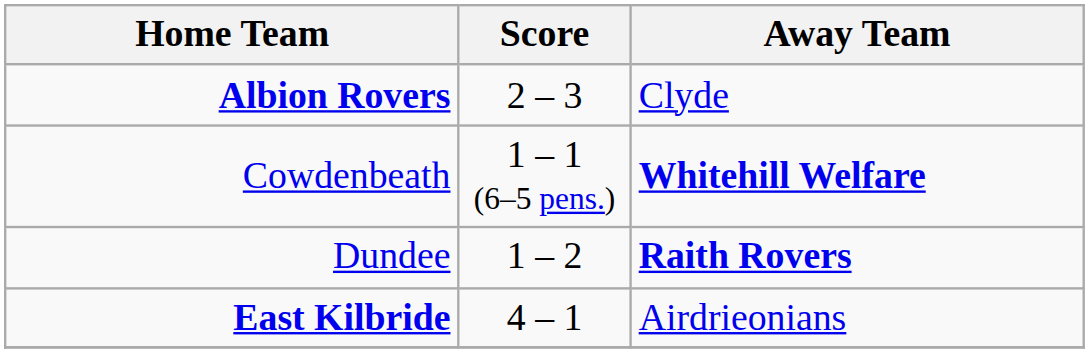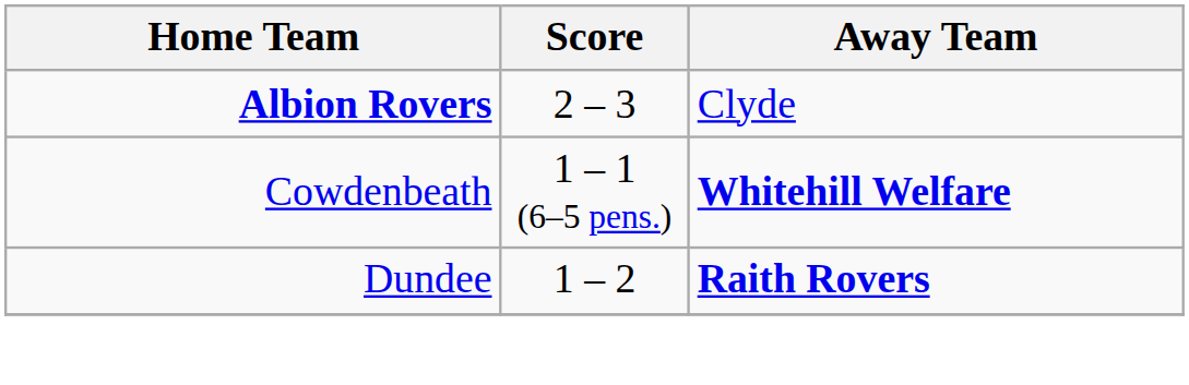- row: East Kilbride | 4 – 1 | Airdrieonians
